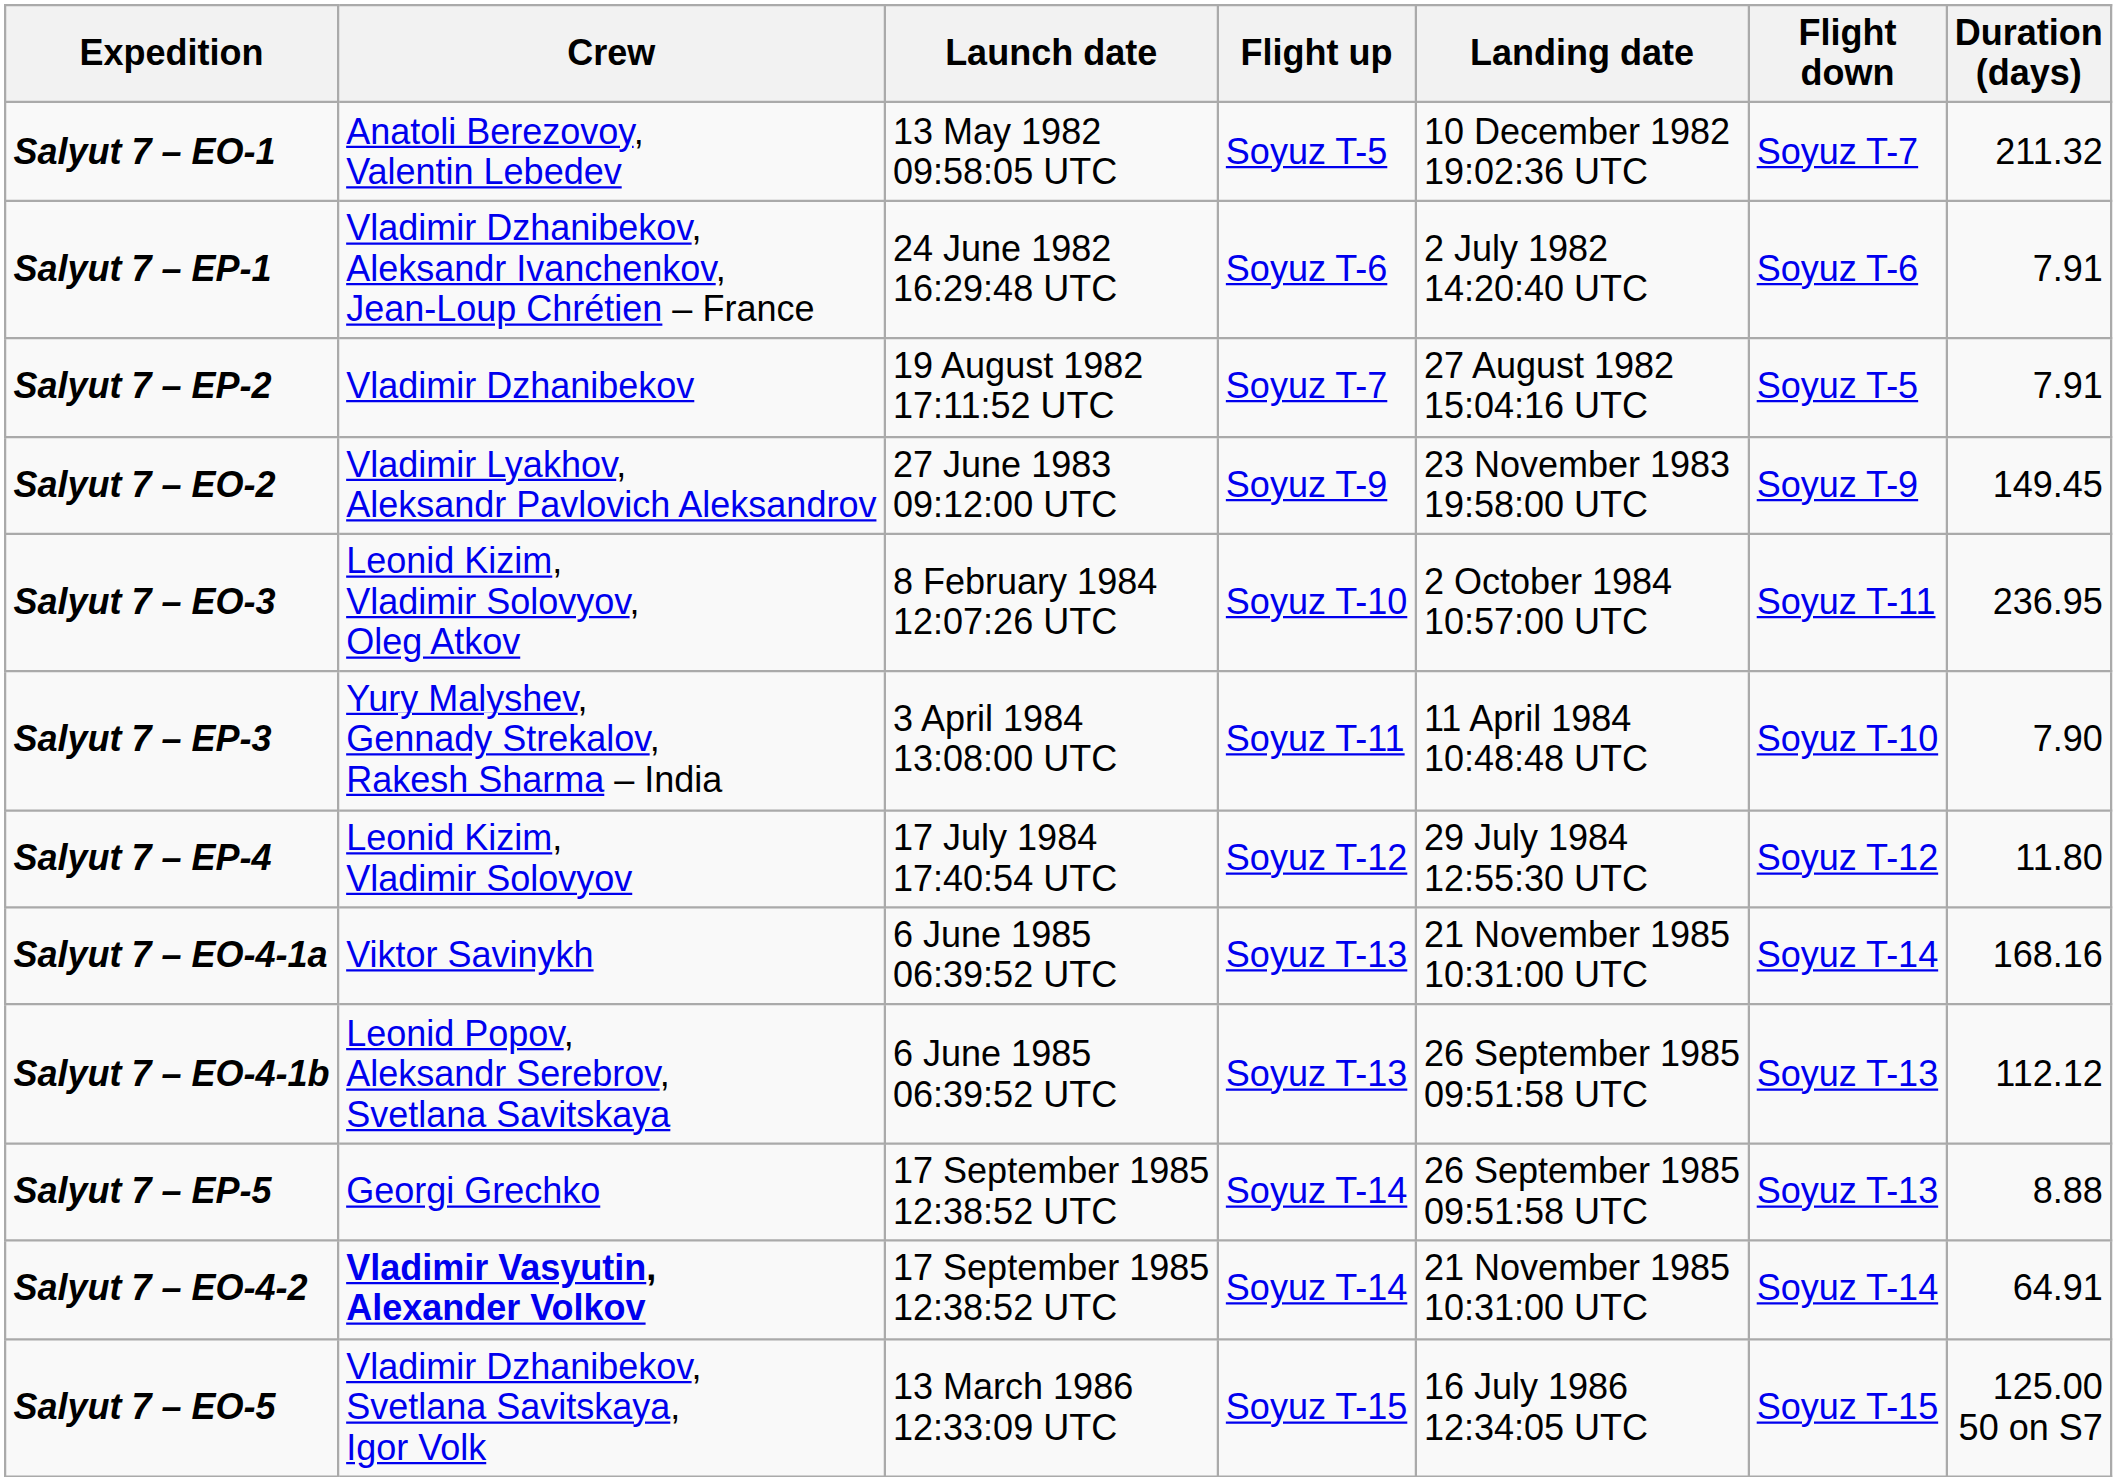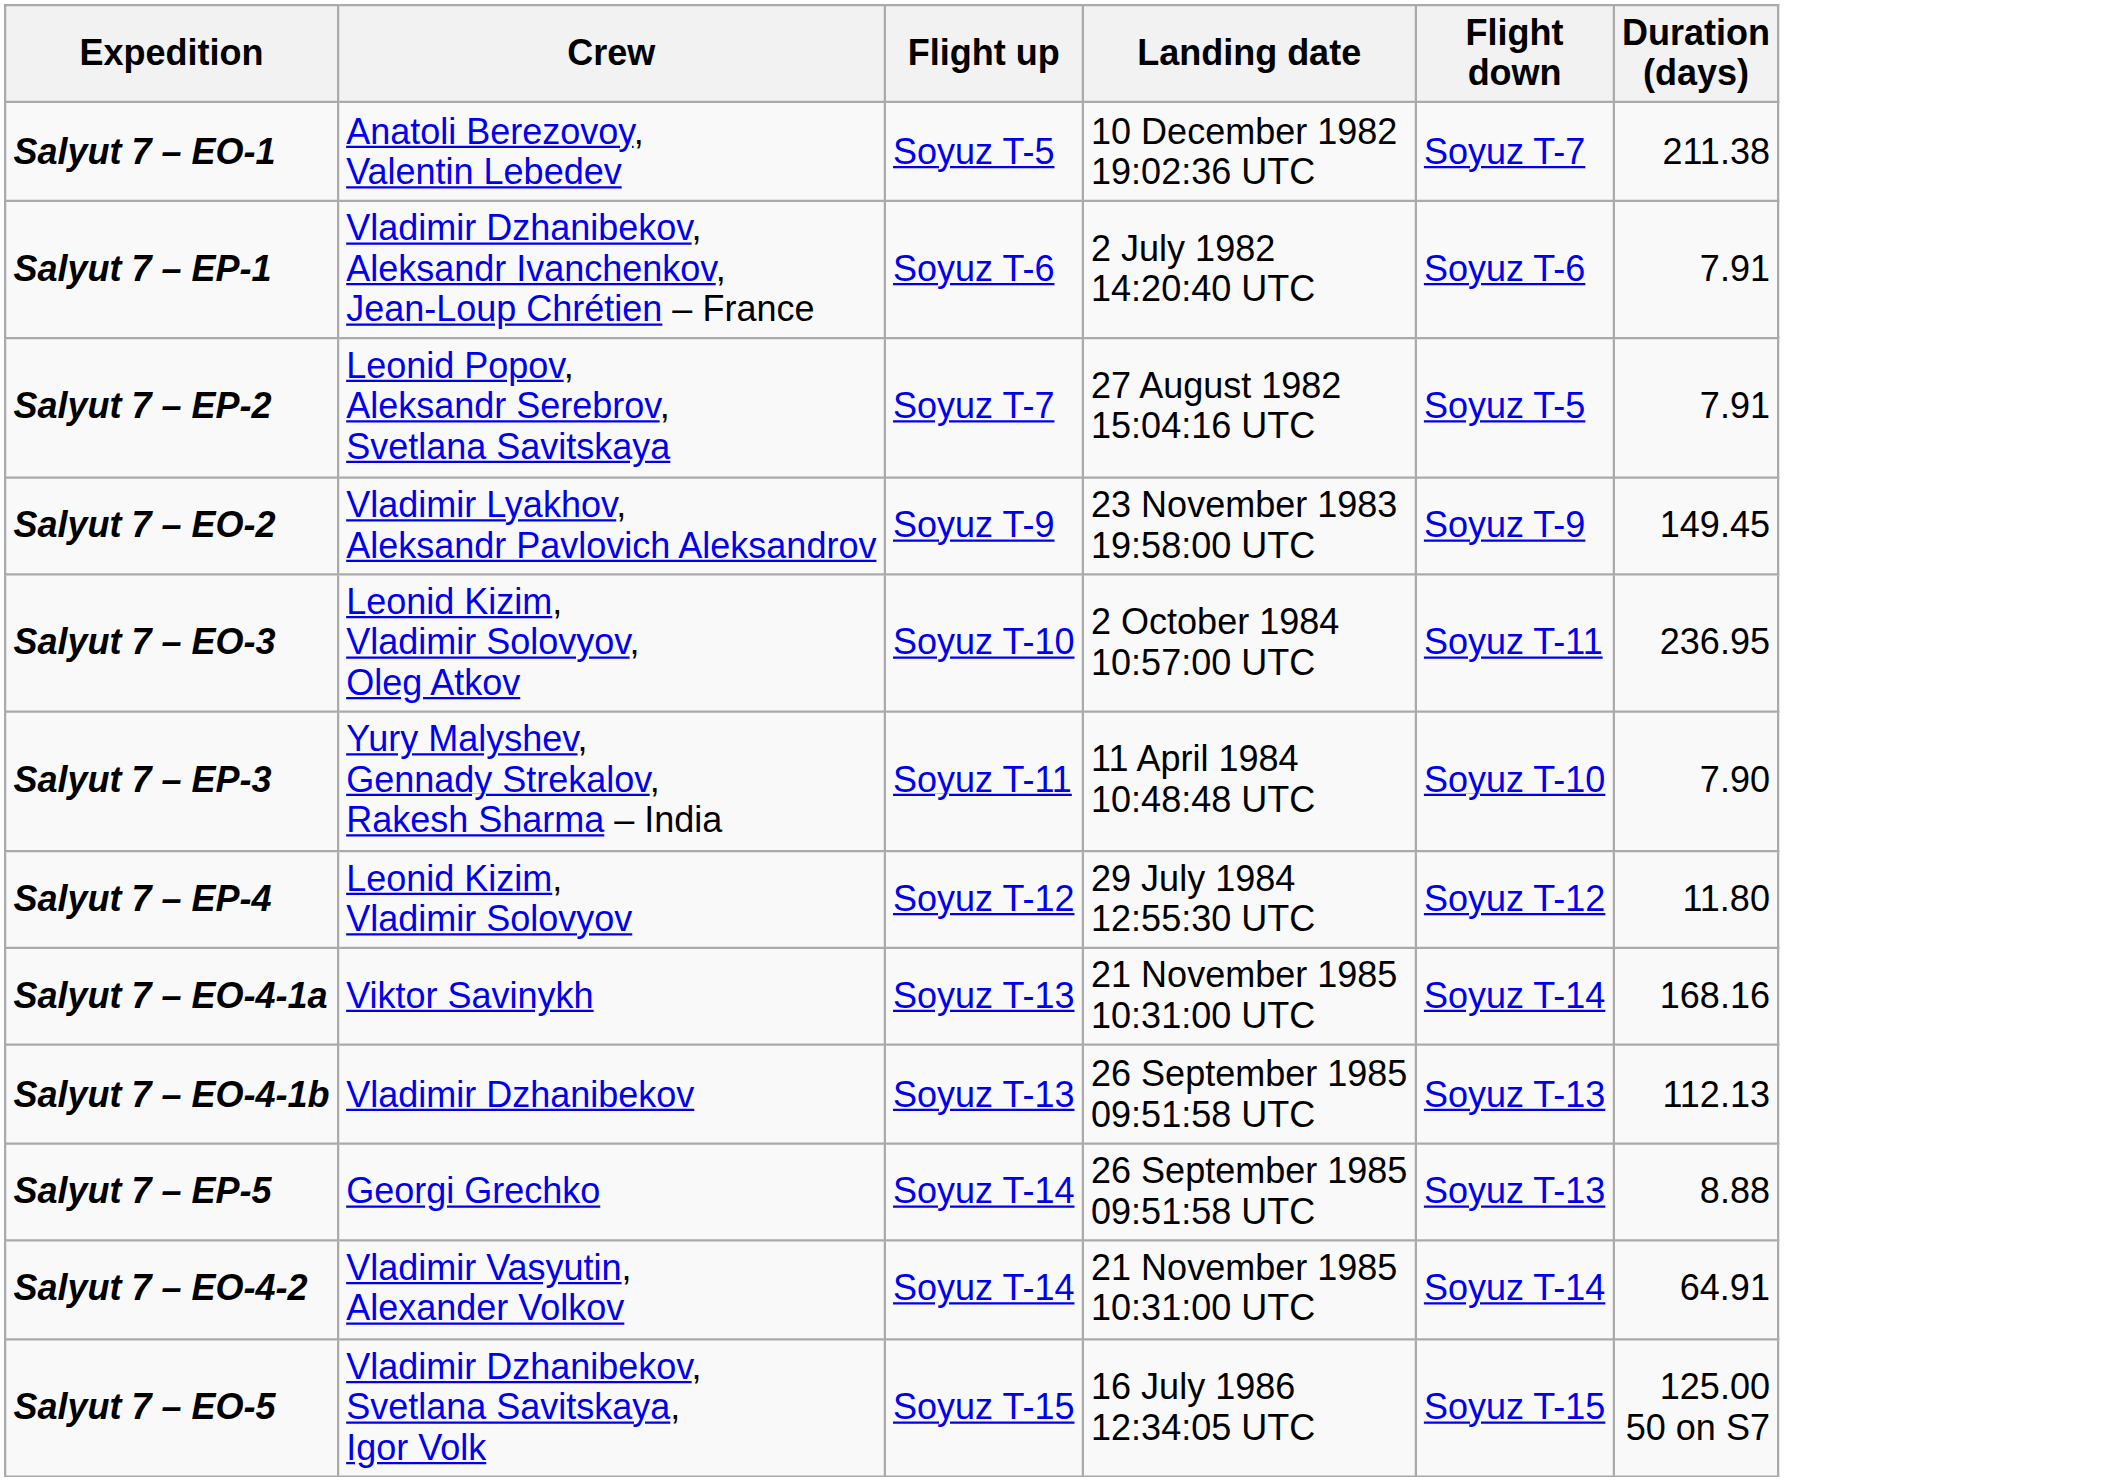- column: Launch date | 13 May 1982 09:58:05 UTC | 24 June 1982 16:29:48 UTC | 19 August 1982 17:11:52 UTC | 27 June 1983 09:12:00 UTC | 8 February 1984 12:07:26 UTC | 3 April 1984 13:08:00 UTC | 17 July 1984 17:40:54 UTC | 6 June 1985 06:39:52 UTC | 6 June 1985 06:39:52 UTC | 17 September 1985 12:38:52 UTC | 17 September 1985 12:38:52 UTC | 13 March 1986 12:33:09 UTC
Salyut 7 – EO-1 | Duration (days): 211.32 -> 211.38
Salyut 7 – EP-2 | Crew: Vladimir Dzhanibekov -> Leonid Popov, Aleksandr Serebrov, Svetlana Savitskaya
Salyut 7 – EO-4-1b | Crew: Leonid Popov, Aleksandr Serebrov, Svetlana Savitskaya -> Vladimir Dzhanibekov
Salyut 7 – EO-4-1b | Duration (days): 112.12 -> 112.13
Salyut 7 – EO-4-2 | Crew: bold -> normal
